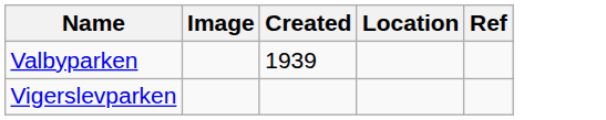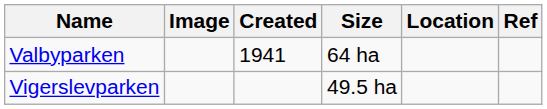+ column: Size | 64 ha | 49.5 ha
Valbyparken | Created: 1939 -> 1941
